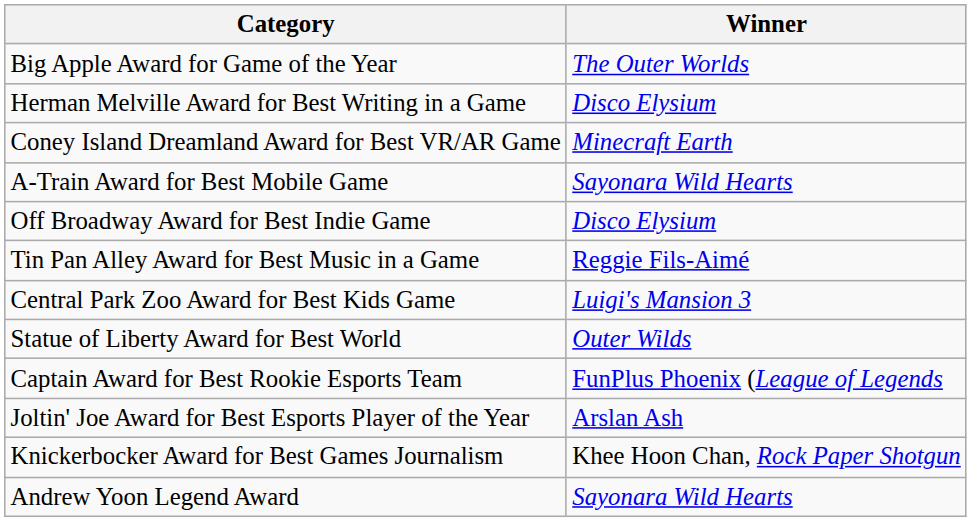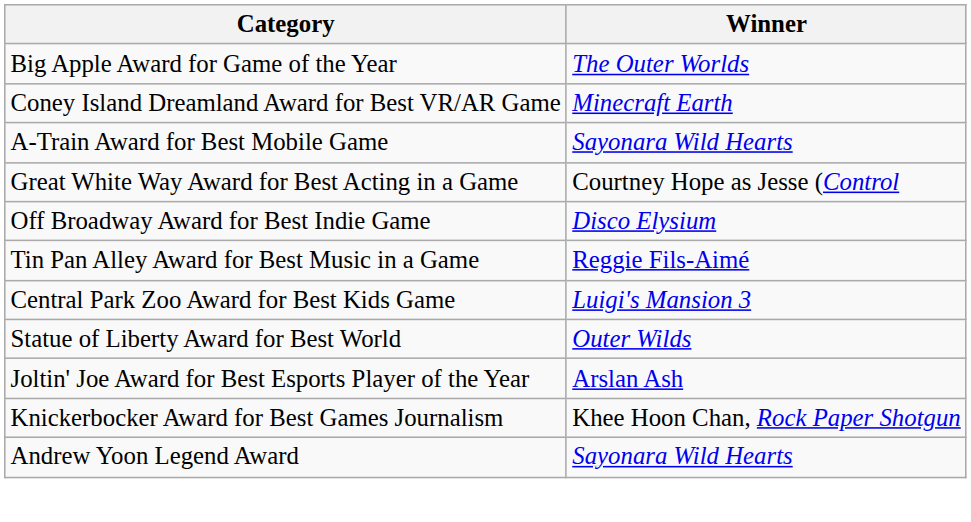- row: Herman Melville Award for Best Writing in a Game | Disco Elysium
+ row: Great White Way Award for Best Acting in a Game | Courtney Hope as Jesse (Control
- row: Captain Award for Best Rookie Esports Team | FunPlus Phoenix (League of Legends
